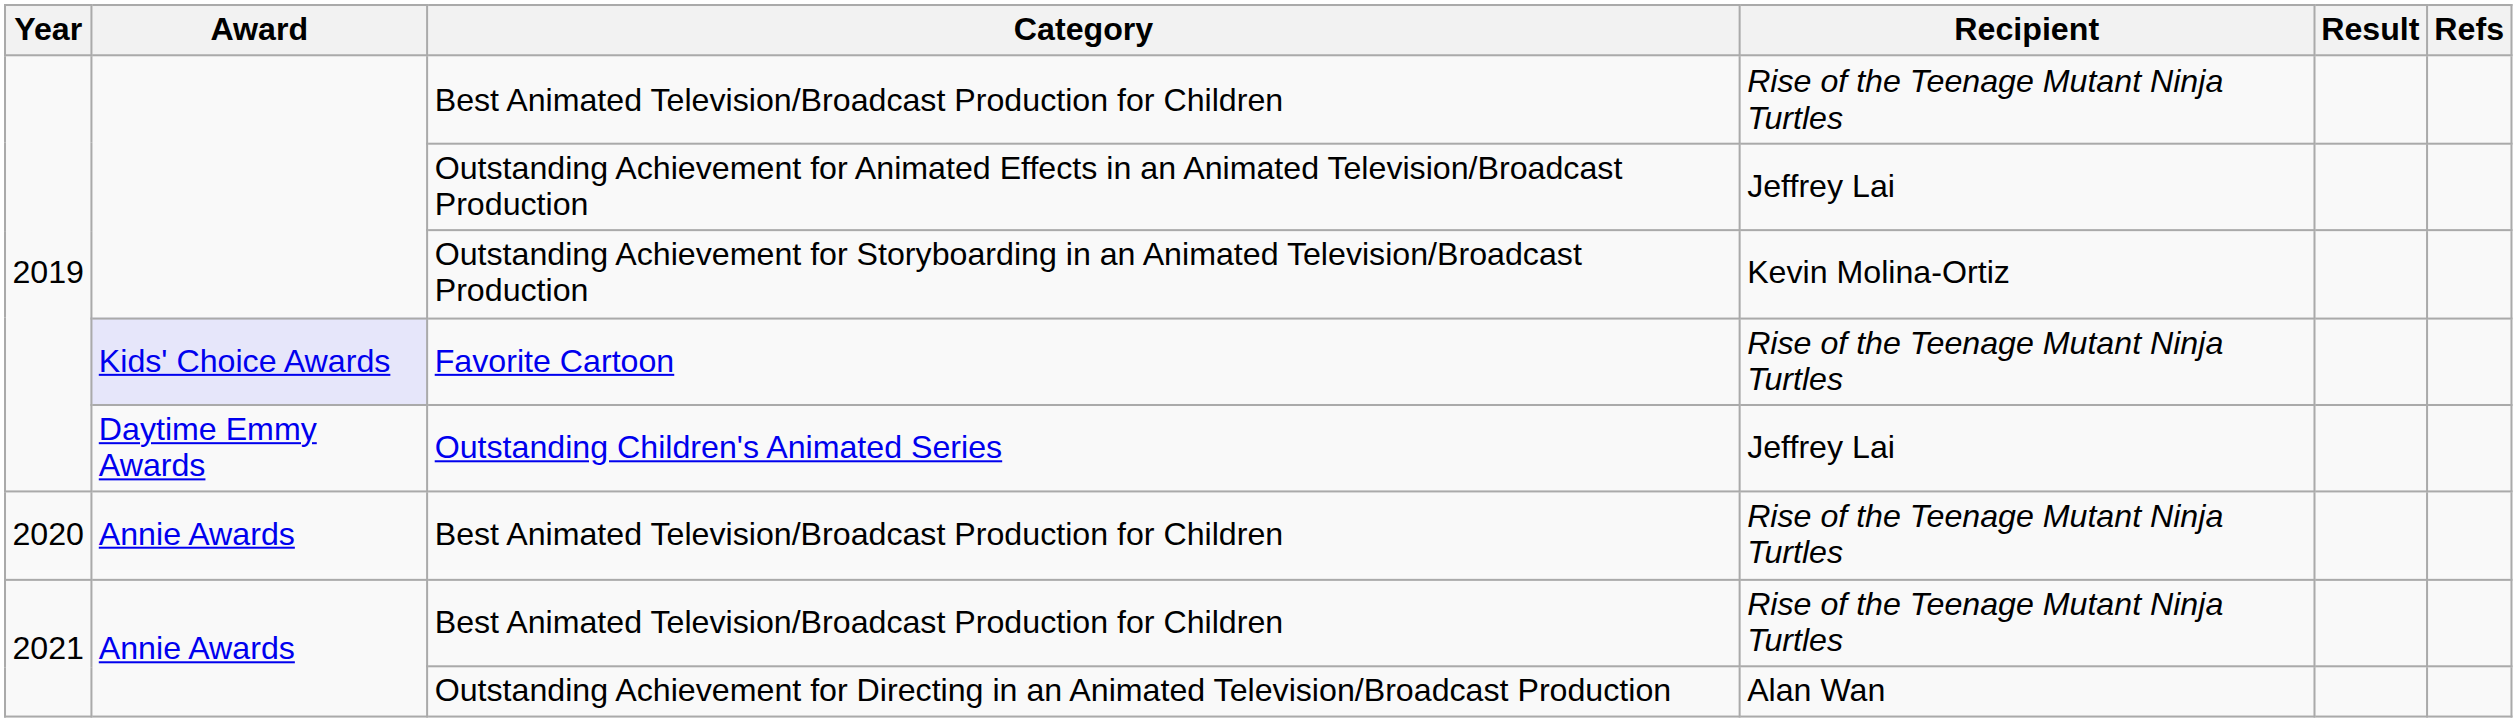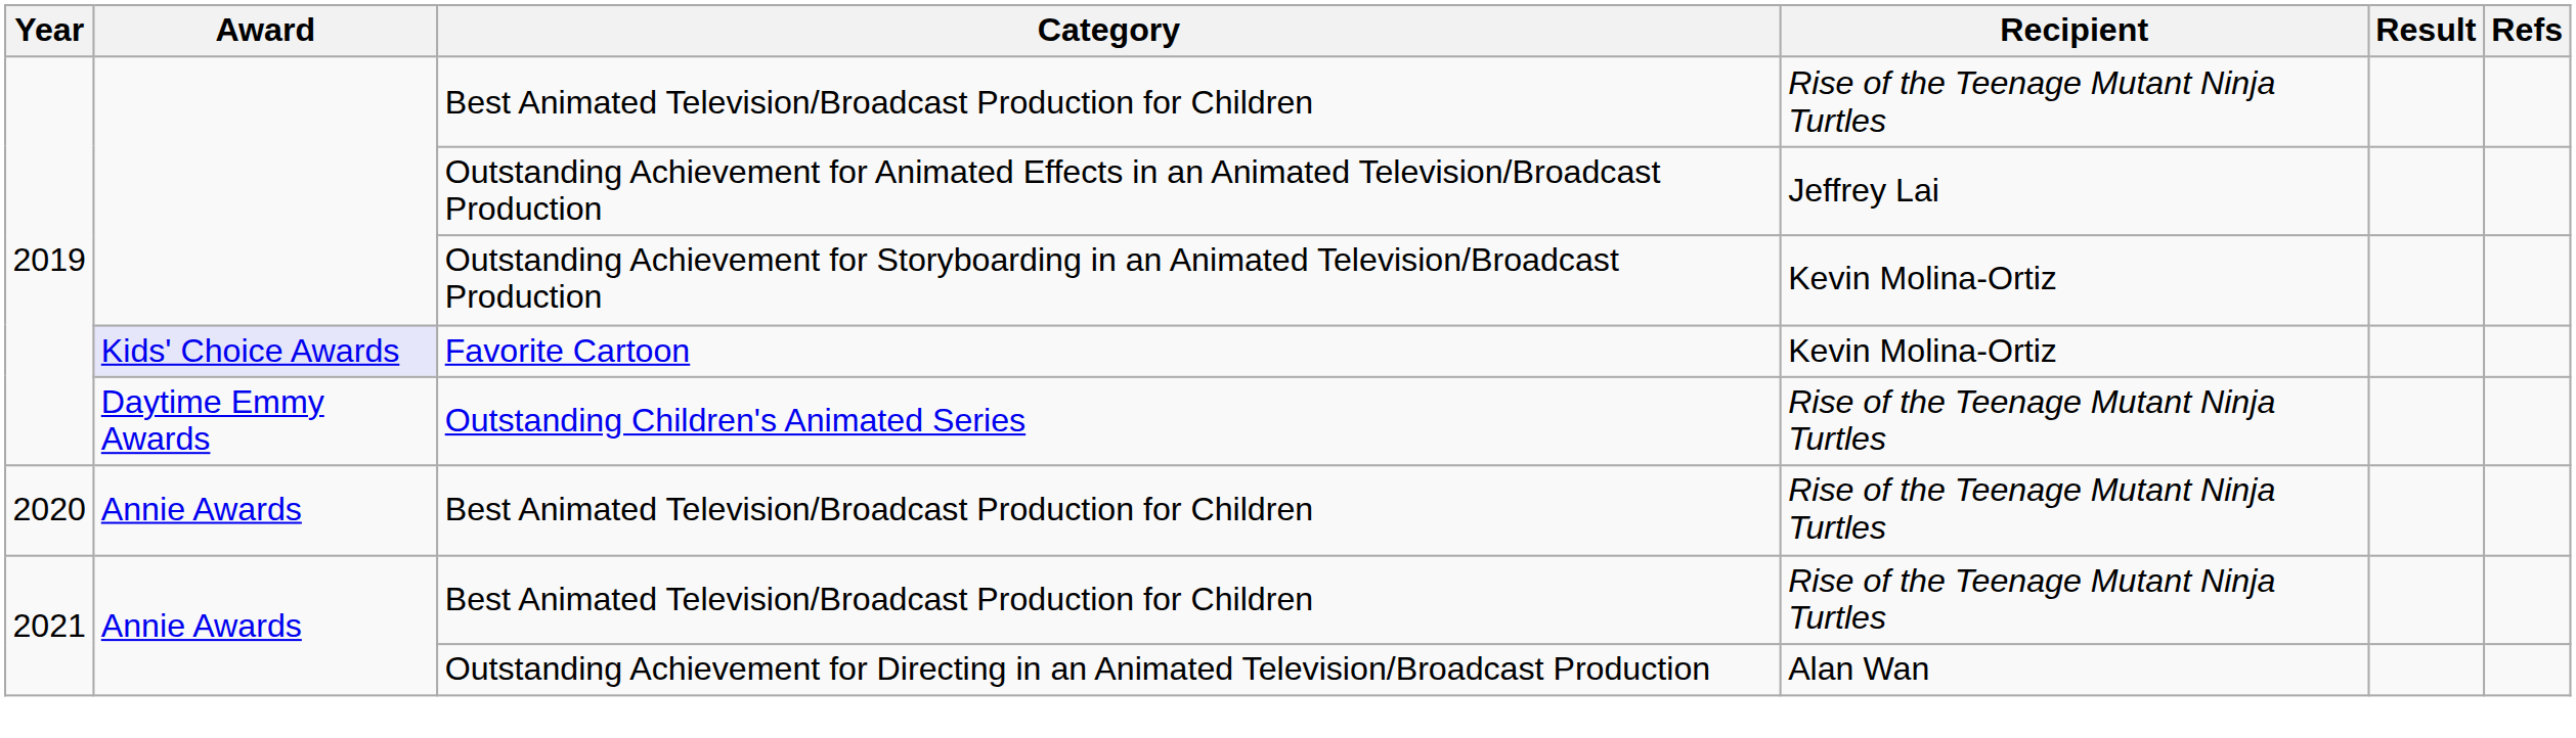Favorite Cartoon | Recipient: Rise of the Teenage Mutant Ninja Turtles -> Kevin Molina-Ortiz
Outstanding Children's Animated Series | Recipient: Jeffrey Lai -> Rise of the Teenage Mutant Ninja Turtles
